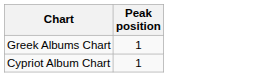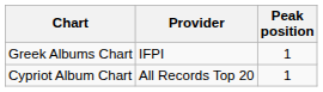+ column: Provider | IFPI | All Records Top 20
